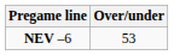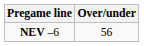NEV –6 | Over/under: 53 -> 56
